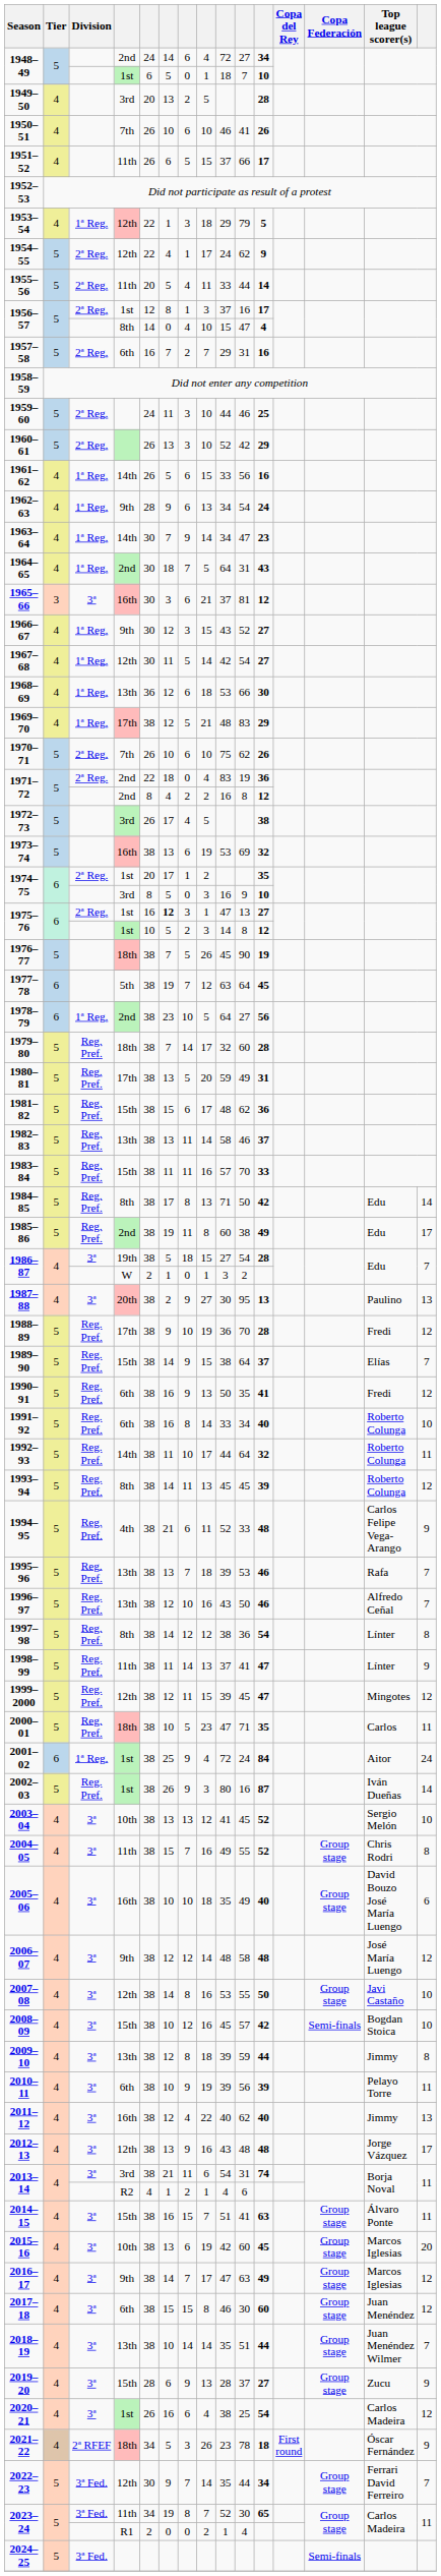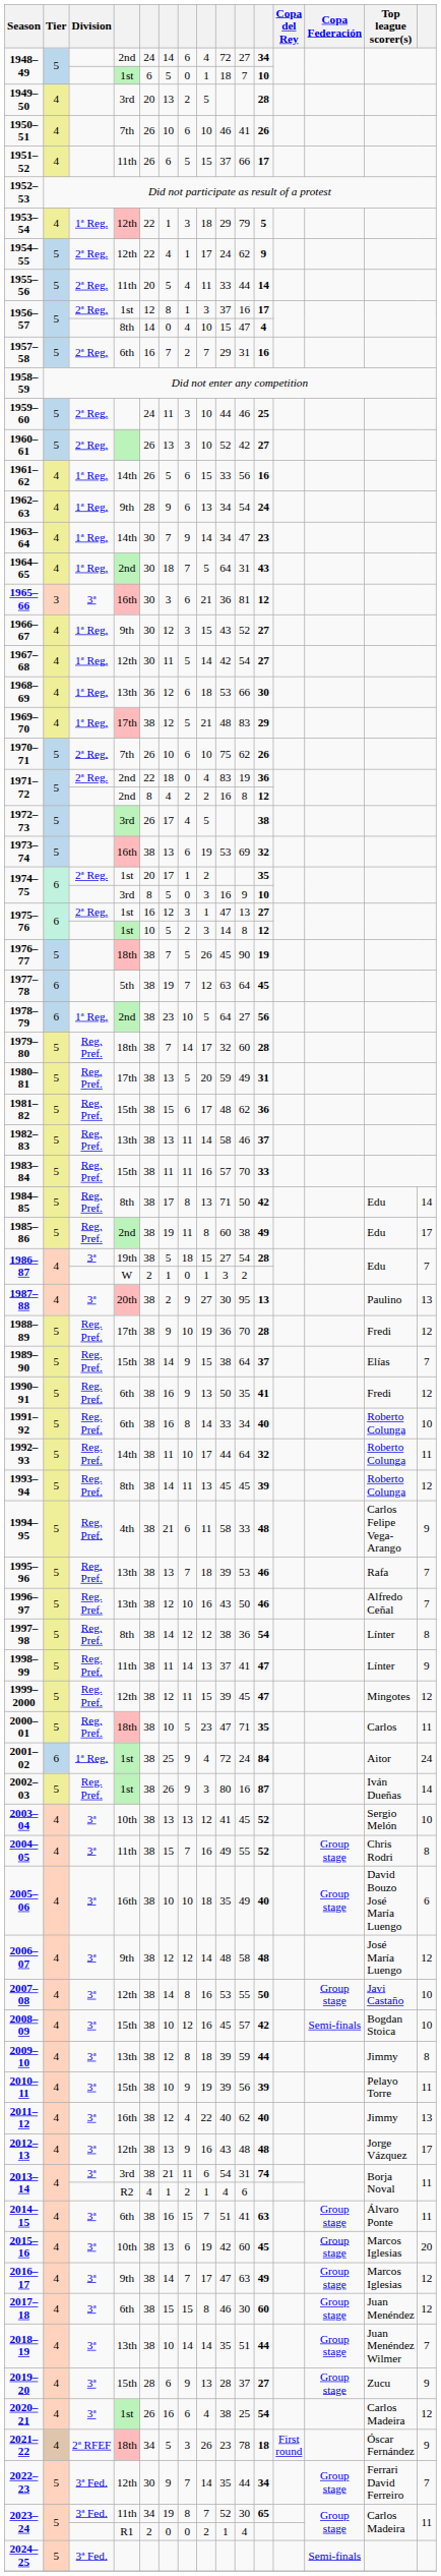1960–61 | column 11: 29 -> 27
1965–66 | column 9: 37 -> 36
1975–76 / 2ª Reg. | column 6: bold -> normal
1994–95 | column 9: 52 -> 58
2010–11 | column 4: 6th -> 15th
2014–15 | column 4: 15th -> 6th
